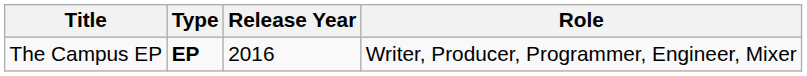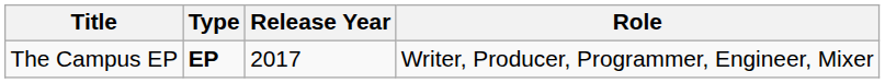The Campus EP | Release Year: 2016 -> 2017
